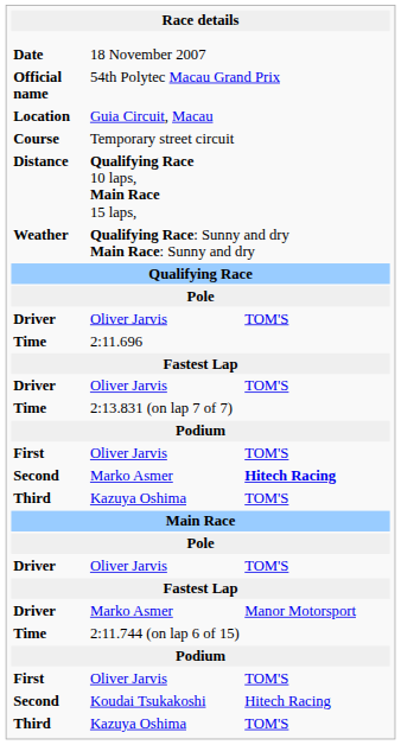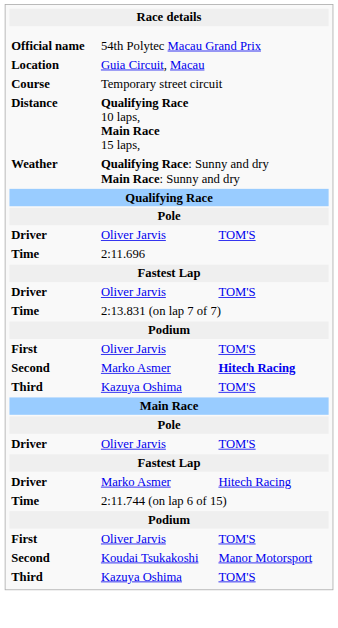- row: Date | 18 November 2007
Driver / Marko Asmer | column 3: Manor Motorsport -> Hitech Racing
Koudai Tsukakoshi | column 3: Hitech Racing -> Manor Motorsport
